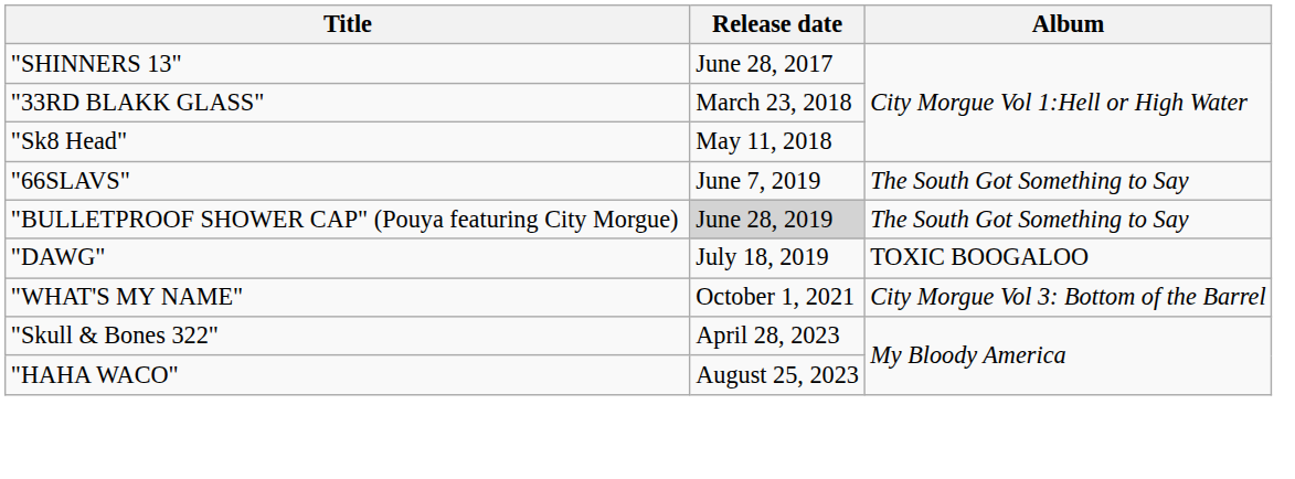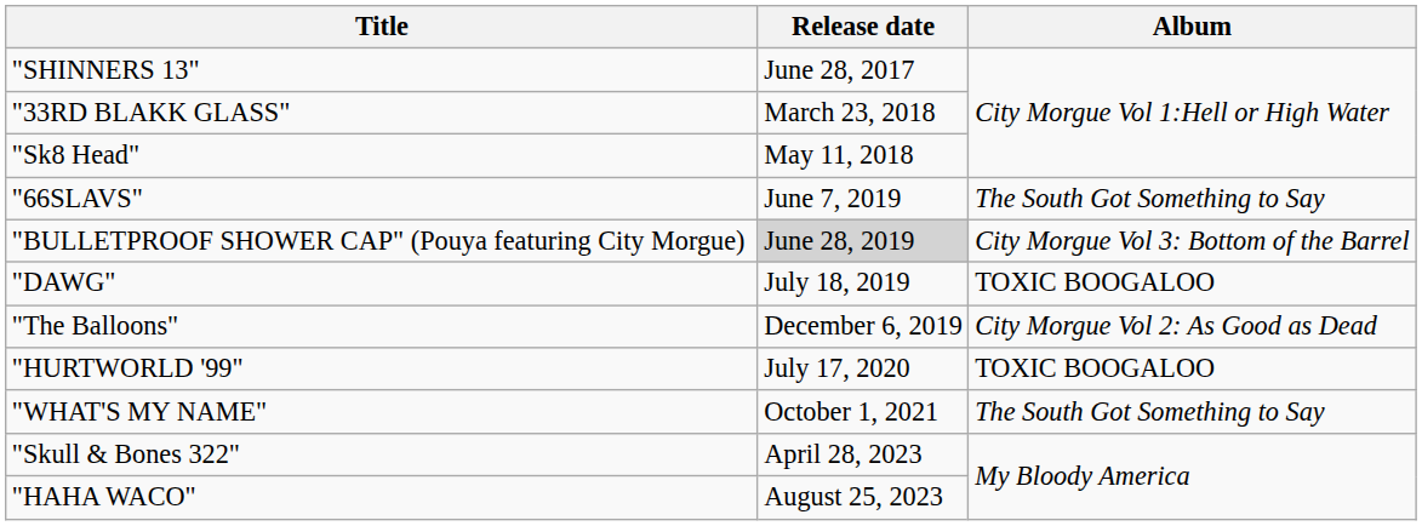"BULLETPROOF SHOWER CAP" (Pouya featuring City Morgue) | Album: The South Got Something to Say -> City Morgue Vol 3: Bottom of the Barrel
+ row: "The Balloons" | December 6, 2019 | City Morgue Vol 2: As Good as Dead
+ row: "HURTWORLD '99" | July 17, 2020 | TOXIC BOOGALOO
"WHAT'S MY NAME" | Album: City Morgue Vol 3: Bottom of the Barrel -> The South Got Something to Say
